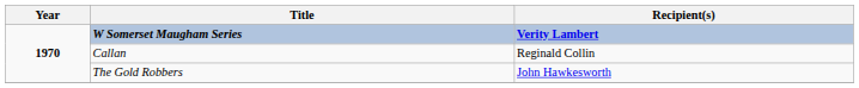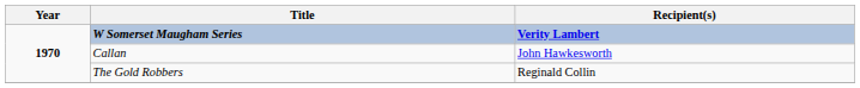Callan | Recipient(s): Reginald Collin -> John Hawkesworth
The Gold Robbers | Recipient(s): John Hawkesworth -> Reginald Collin
